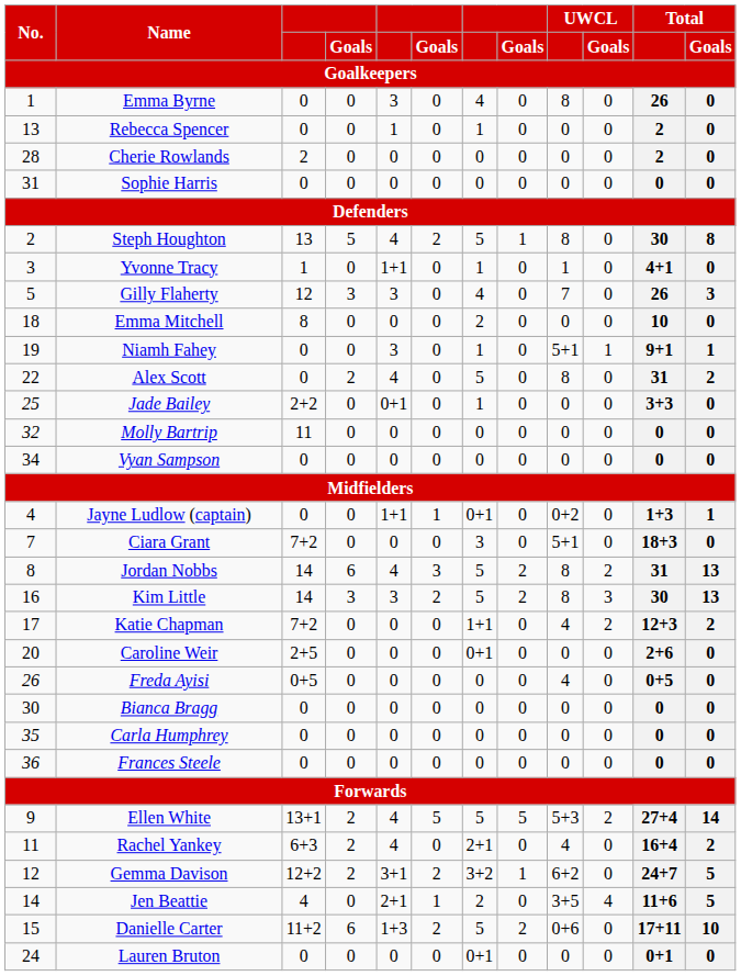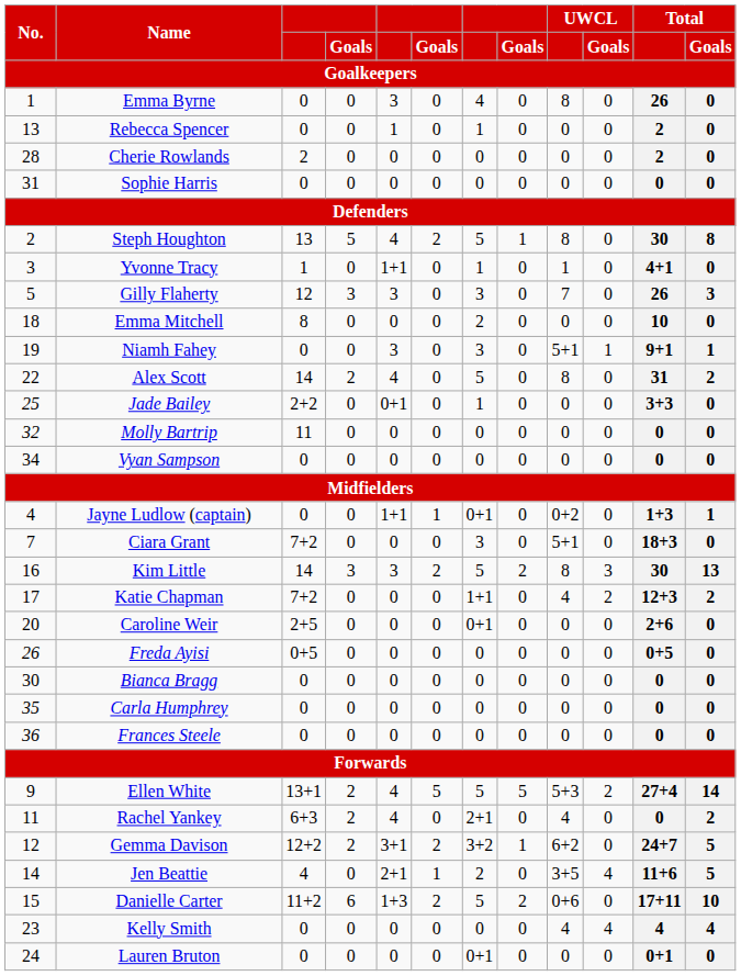Gilly Flaherty | column 7: 4 -> 3
Niamh Fahey | column 7: 1 -> 3
Alex Scott | column 3: 0 -> 14
- row: 8 | Jordan Nobbs | 14 | 6 | 4 | 3 | 5 | 2 | 8 | 2 | 31 | 13
Freda Ayisi | UWCL: 4 -> 0
Rachel Yankey | Total: 16+4 -> 0
+ row: 23 | Kelly Smith | 0 | 0 | 0 | 0 | 0 | 0 | 4 | 4 | 4 | 4
